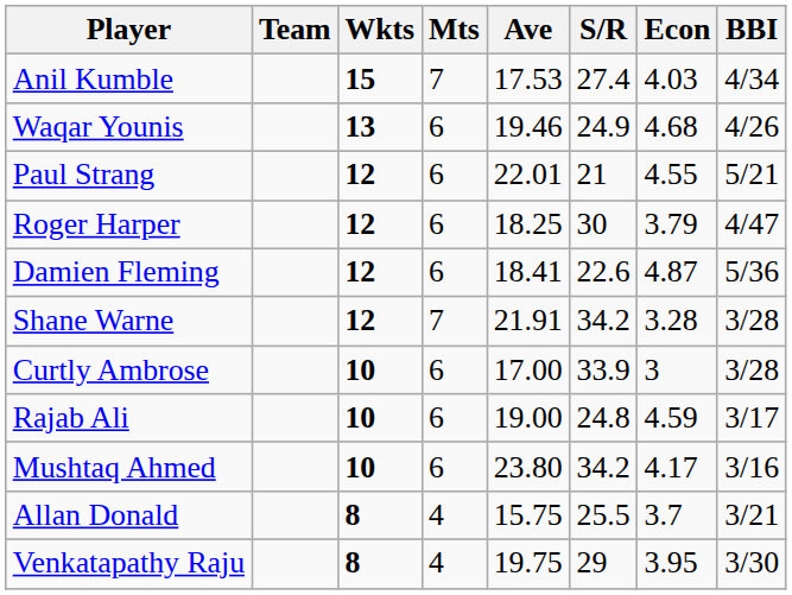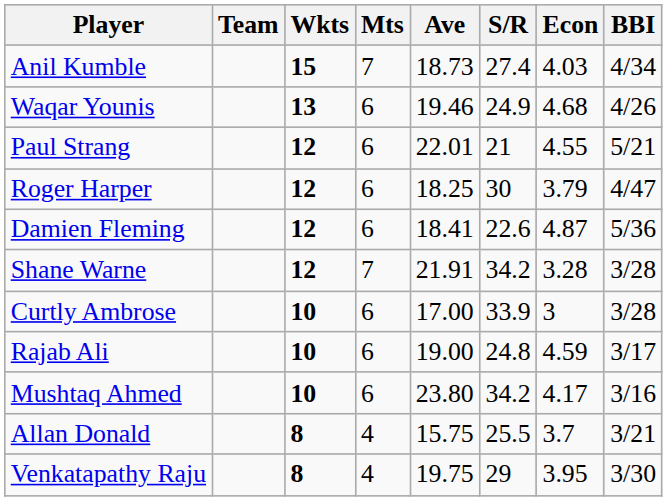Anil Kumble | Ave: 17.53 -> 18.73
